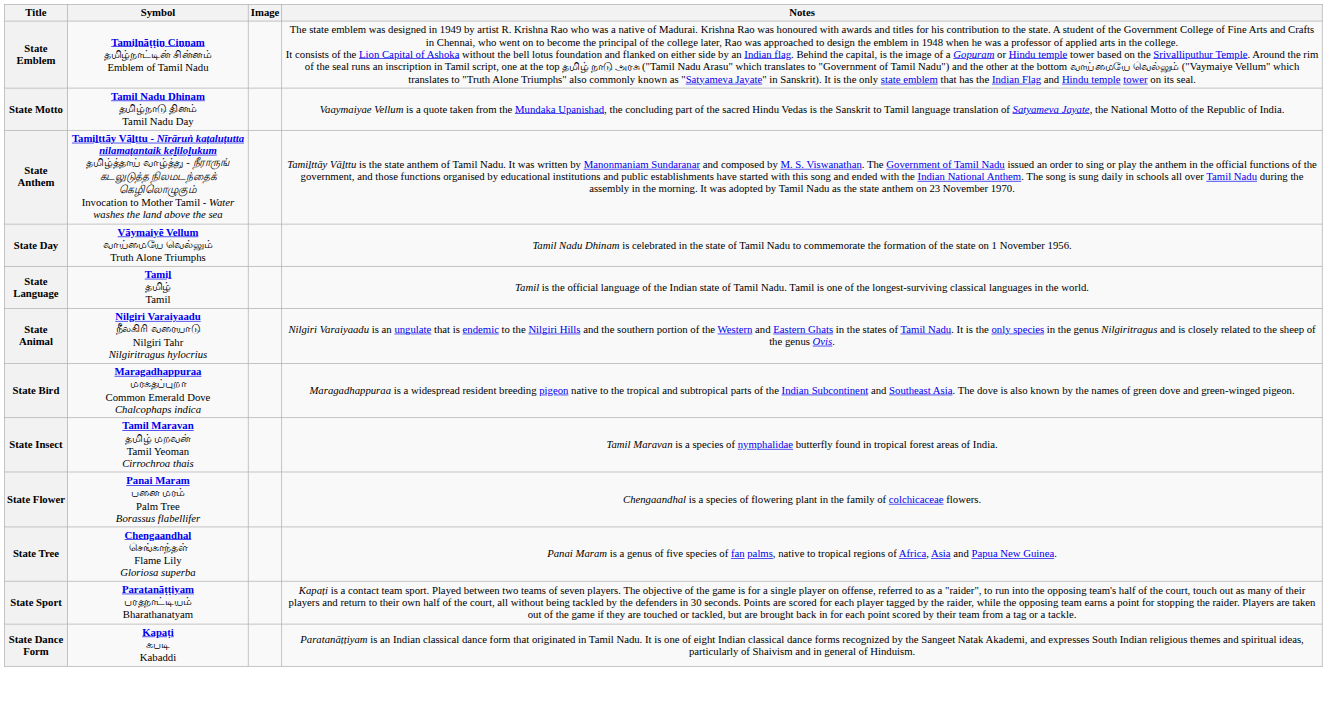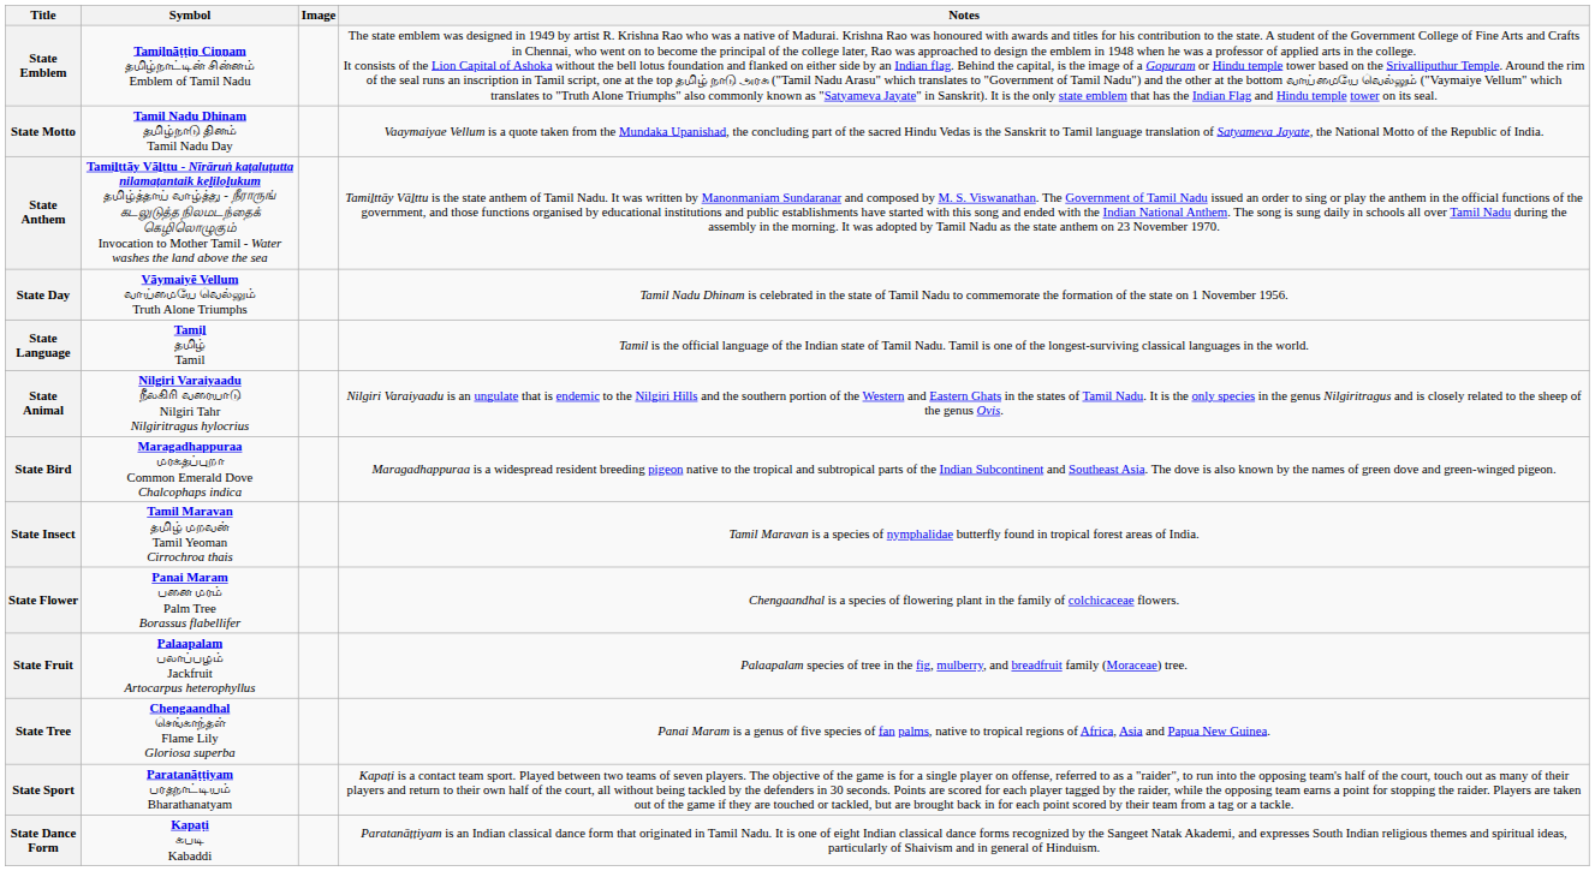+ row: State Fruit | Palaapalam பலாப்பழம் Jackfruit Artocarpus heterophyllus | Palaapalam species of tree in the fig, mulberry, and breadfruit family (Moraceae) tree.
